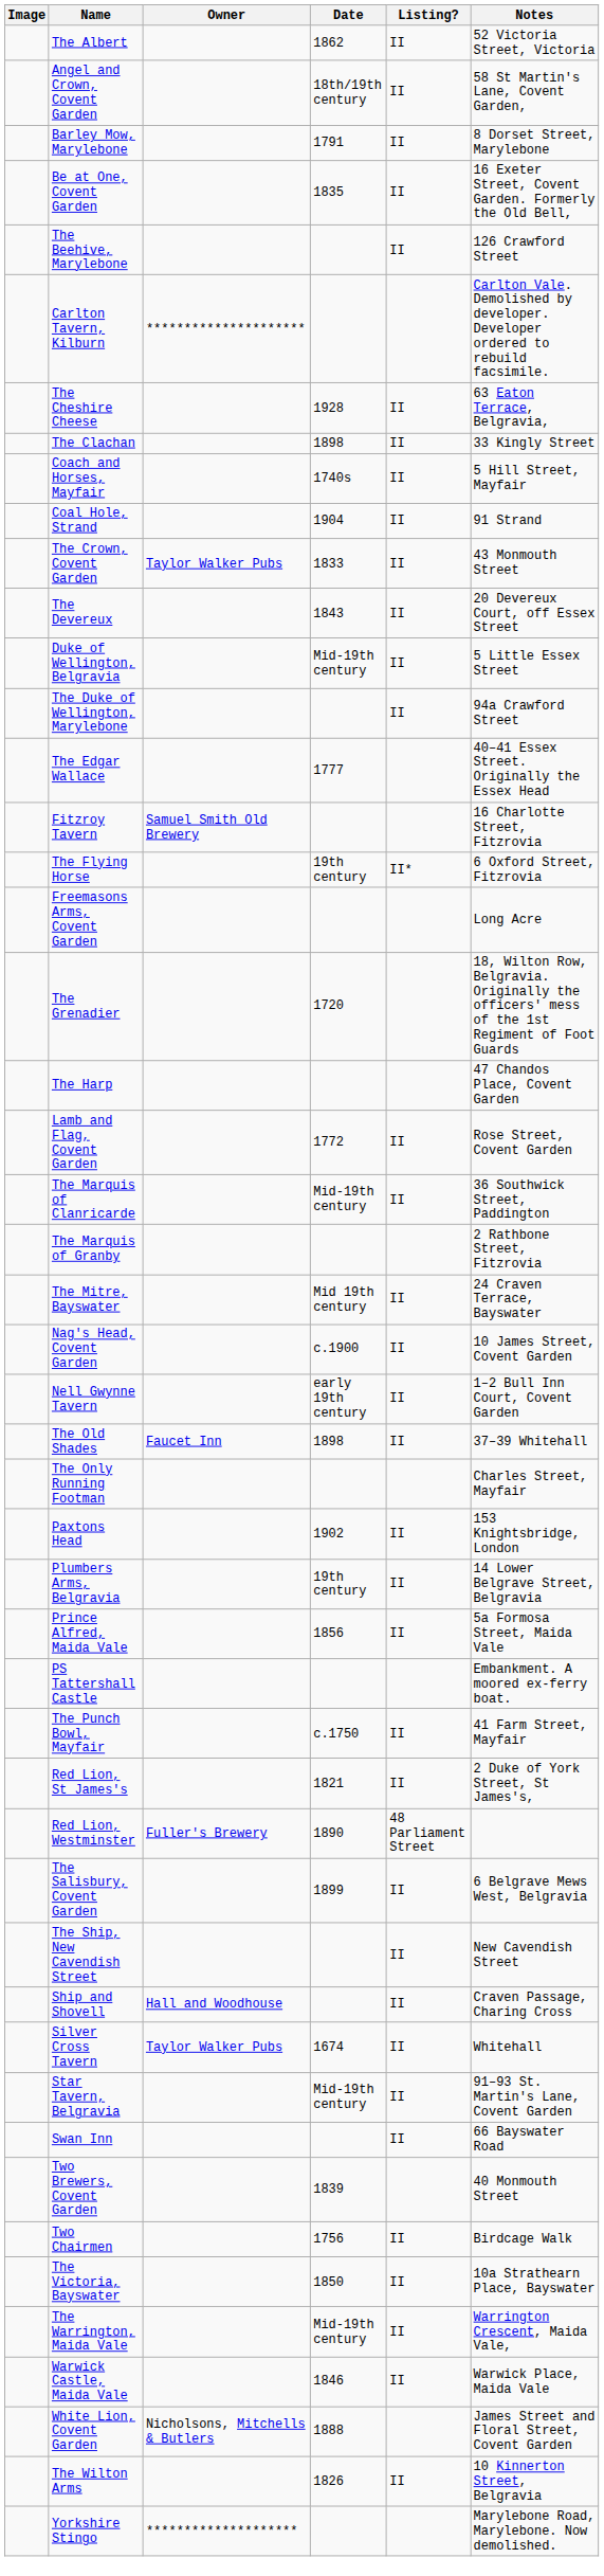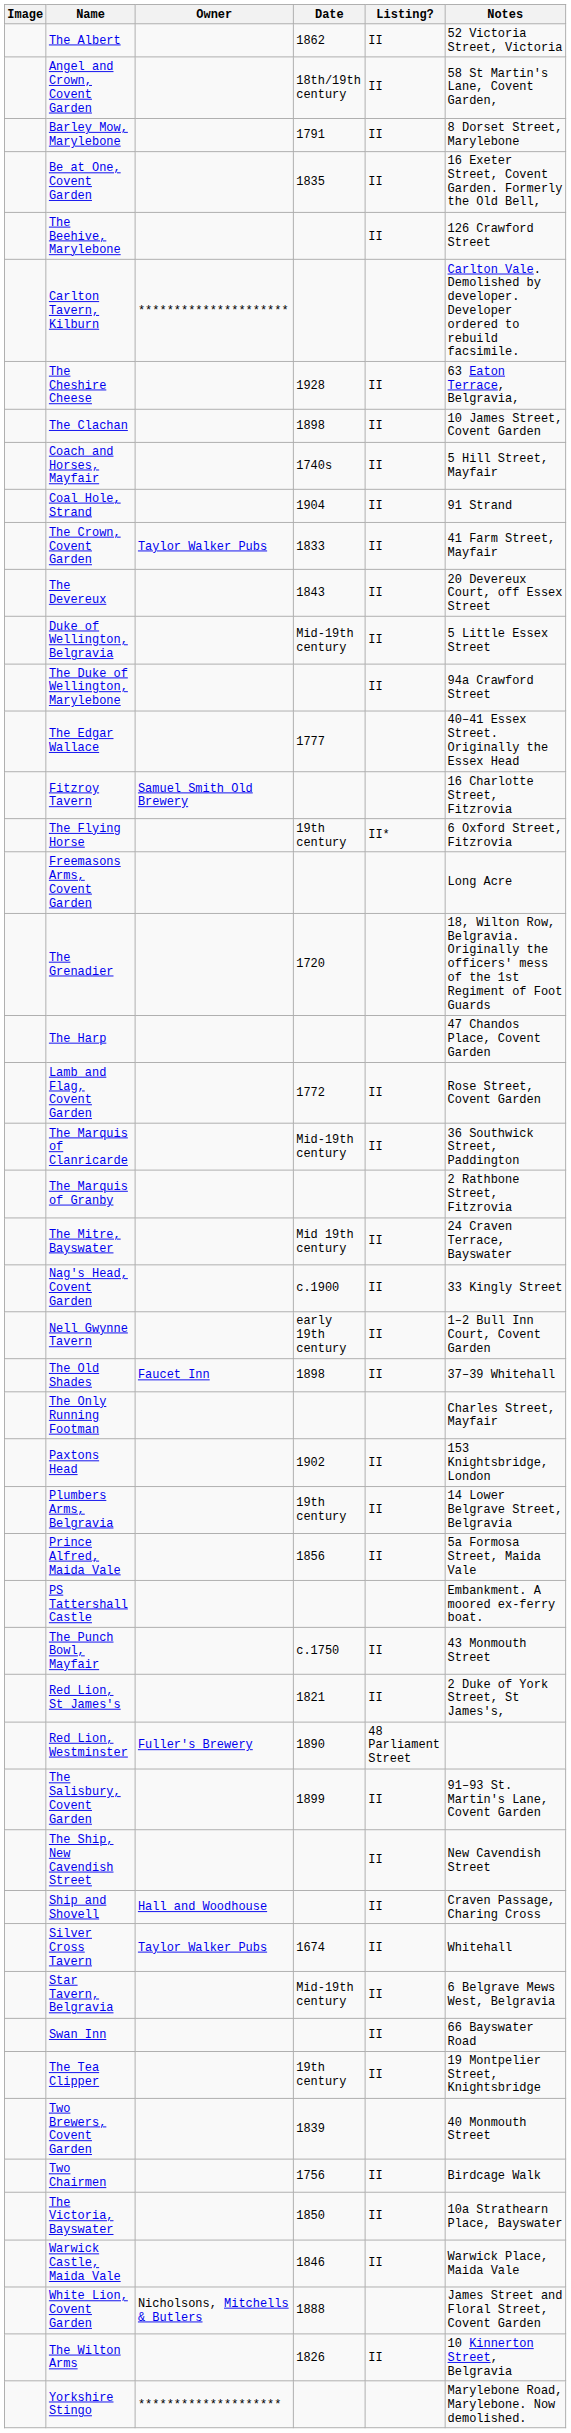The Clachan | Notes: 33 Kingly Street -> 10 James Street, Covent Garden
The Crown, Covent Garden | Notes: 43 Monmouth Street -> 41 Farm Street, Mayfair
Nag's Head, Covent Garden | Notes: 10 James Street, Covent Garden -> 33 Kingly Street
The Punch Bowl, Mayfair | Notes: 41 Farm Street, Mayfair -> 43 Monmouth Street
The Salisbury, Covent Garden | Notes: 6 Belgrave Mews West, Belgravia -> 91–93 St. Martin's Lane, Covent Garden
Star Tavern, Belgravia | Notes: 91–93 St. Martin's Lane, Covent Garden -> 6 Belgrave Mews West, Belgravia
+ row: The Tea Clipper | 19th century | II | 19 Montpelier Street, Knightsbridge
- row: The Warrington, Maida Vale | Mid-19th century | II | Warrington Crescent, Maida Vale,
